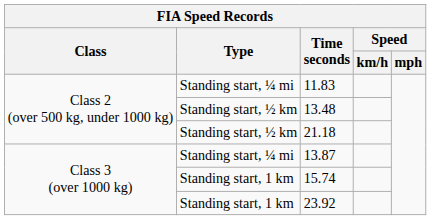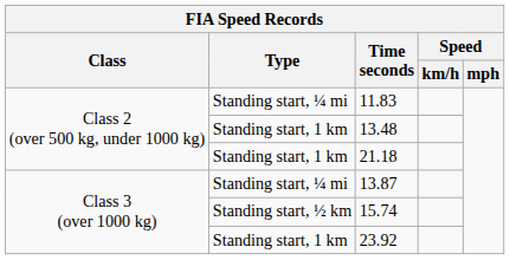13.48 | Type: Standing start, ½ km -> Standing start, 1 km
21.18 | Type: Standing start, ½ km -> Standing start, 1 km
15.74 | Type: Standing start, 1 km -> Standing start, ½ km
